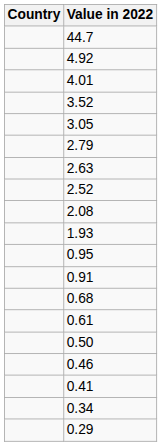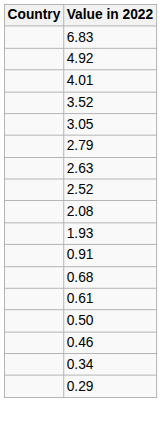- row: 44.7
+ row: 6.83
- row: 0.95
- row: 0.41
